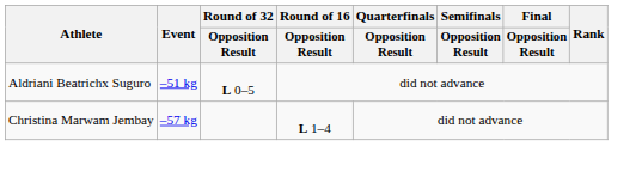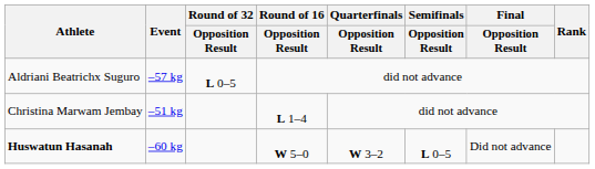Aldriani Beatrichx Suguro | Event: –51 kg -> –57 kg
Christina Marwam Jembay | Event: –57 kg -> –51 kg
+ row: Huswatun Hasanah | –60 kg | W 5–0 | W 3–2 | L 0–5 | Did not advance
